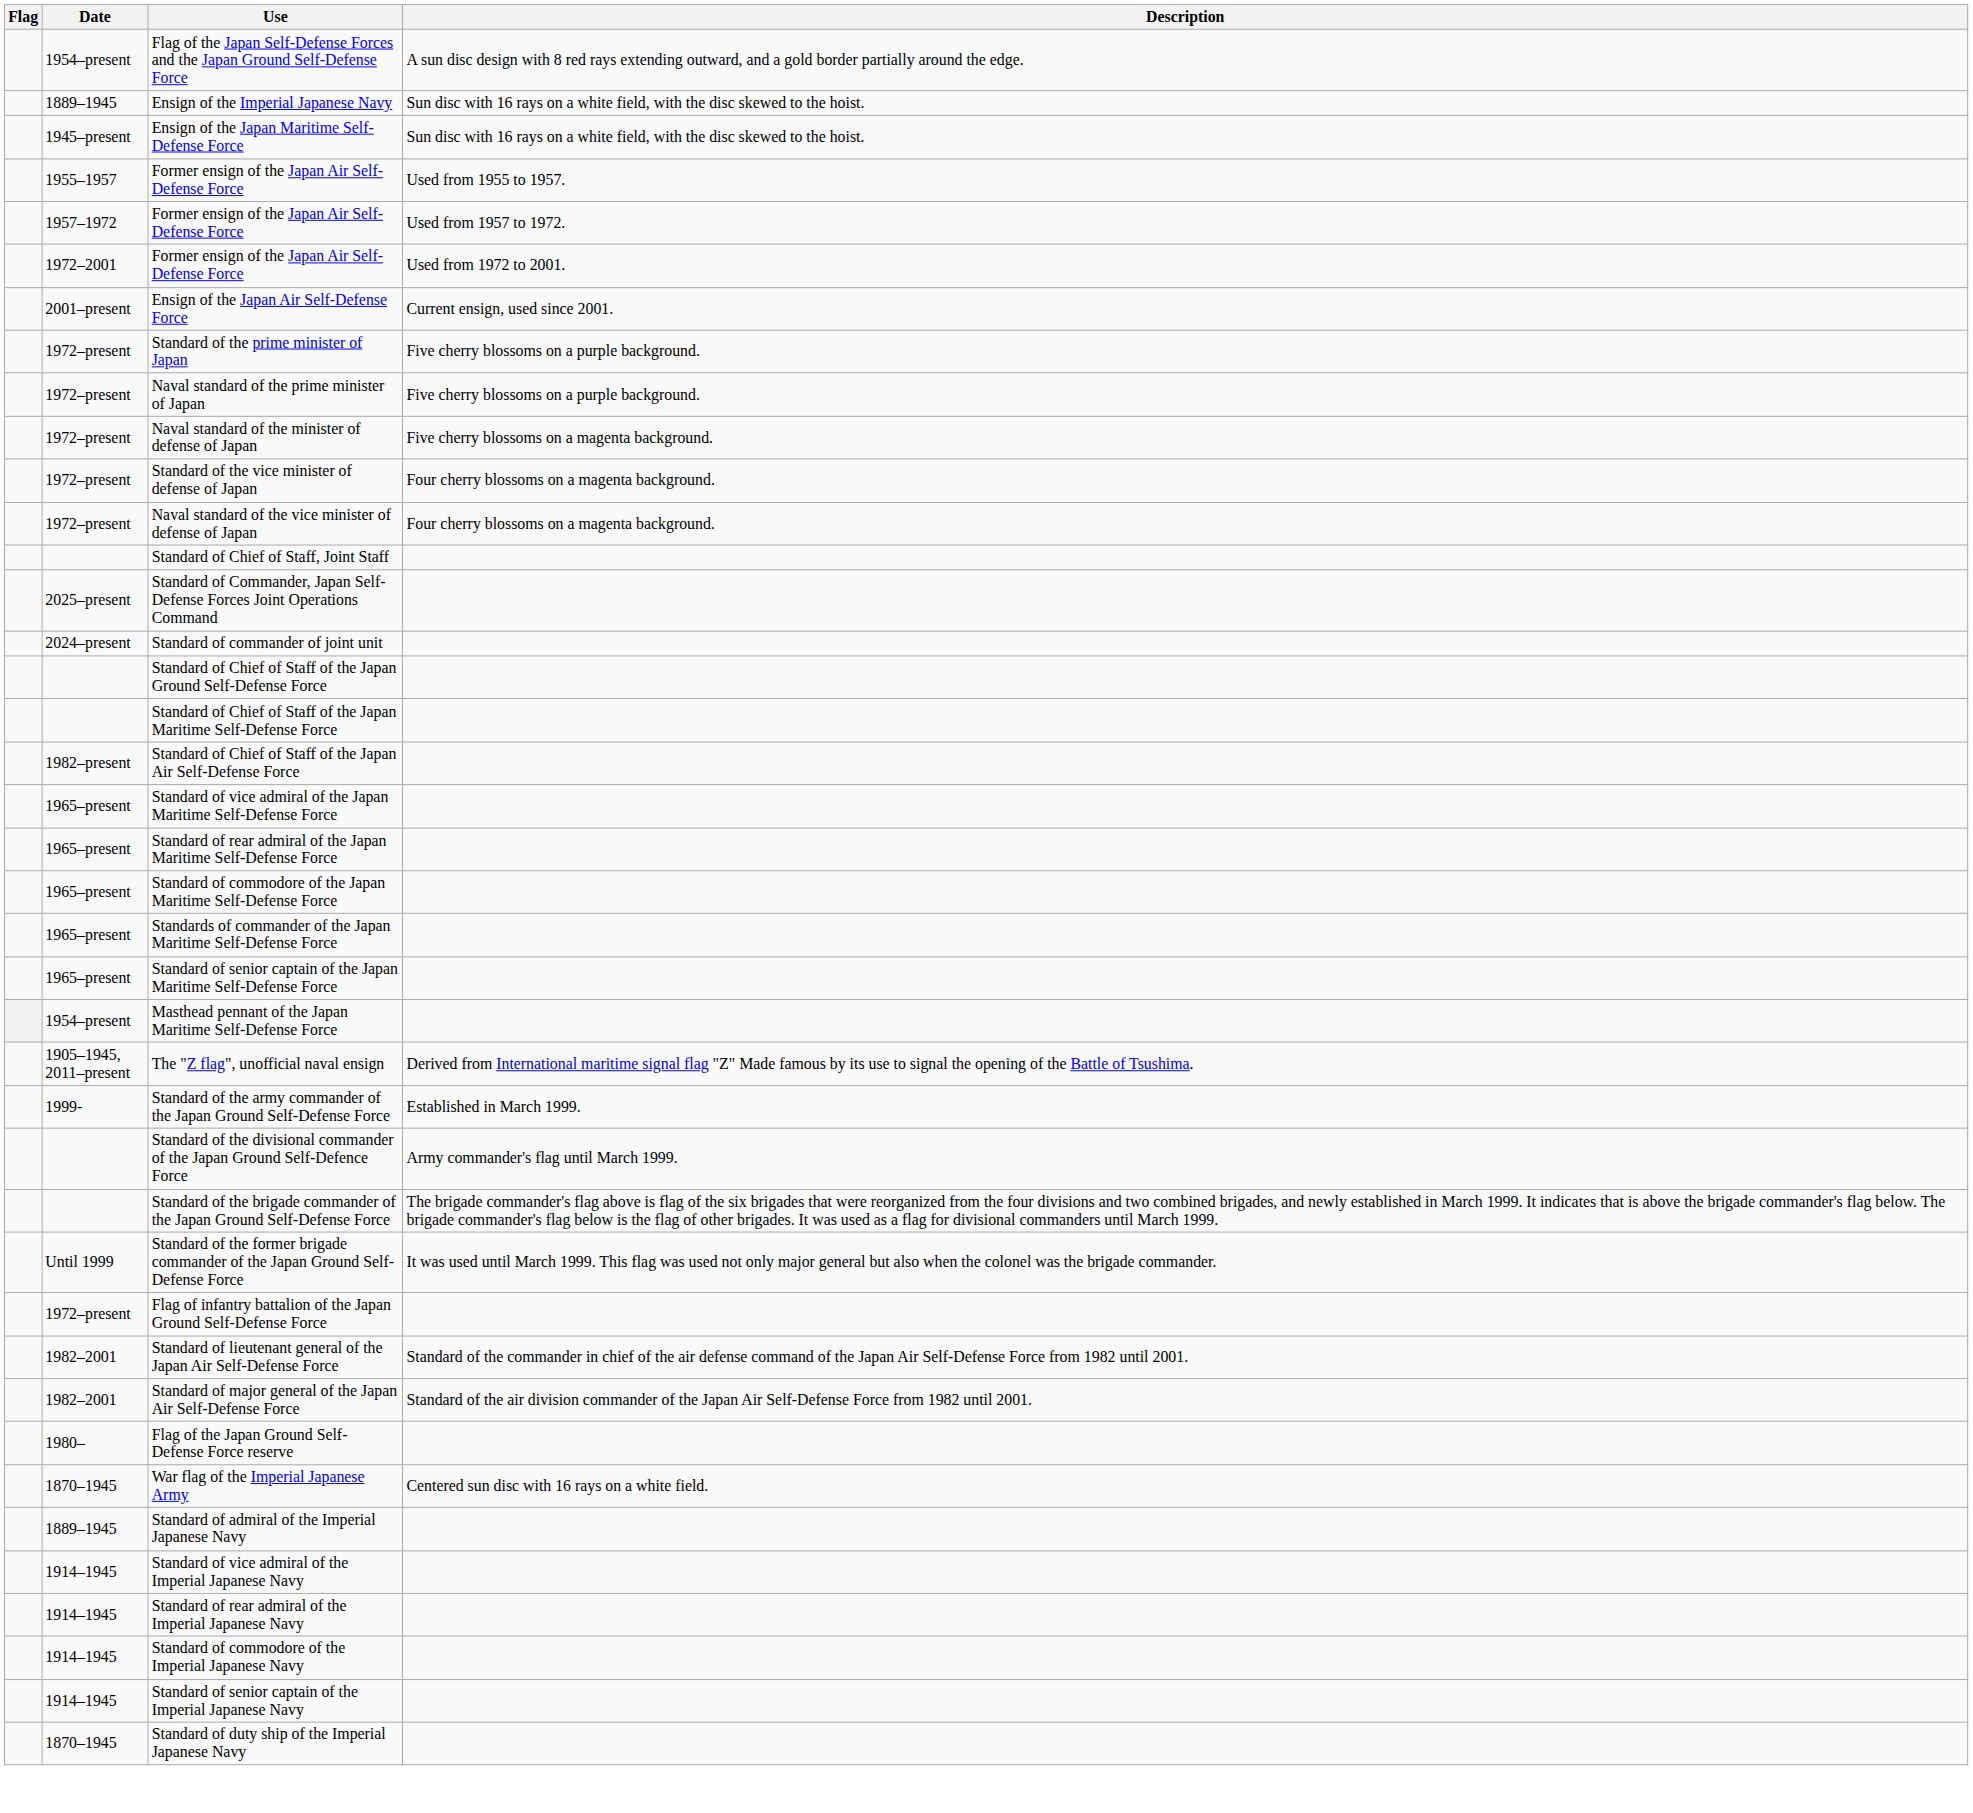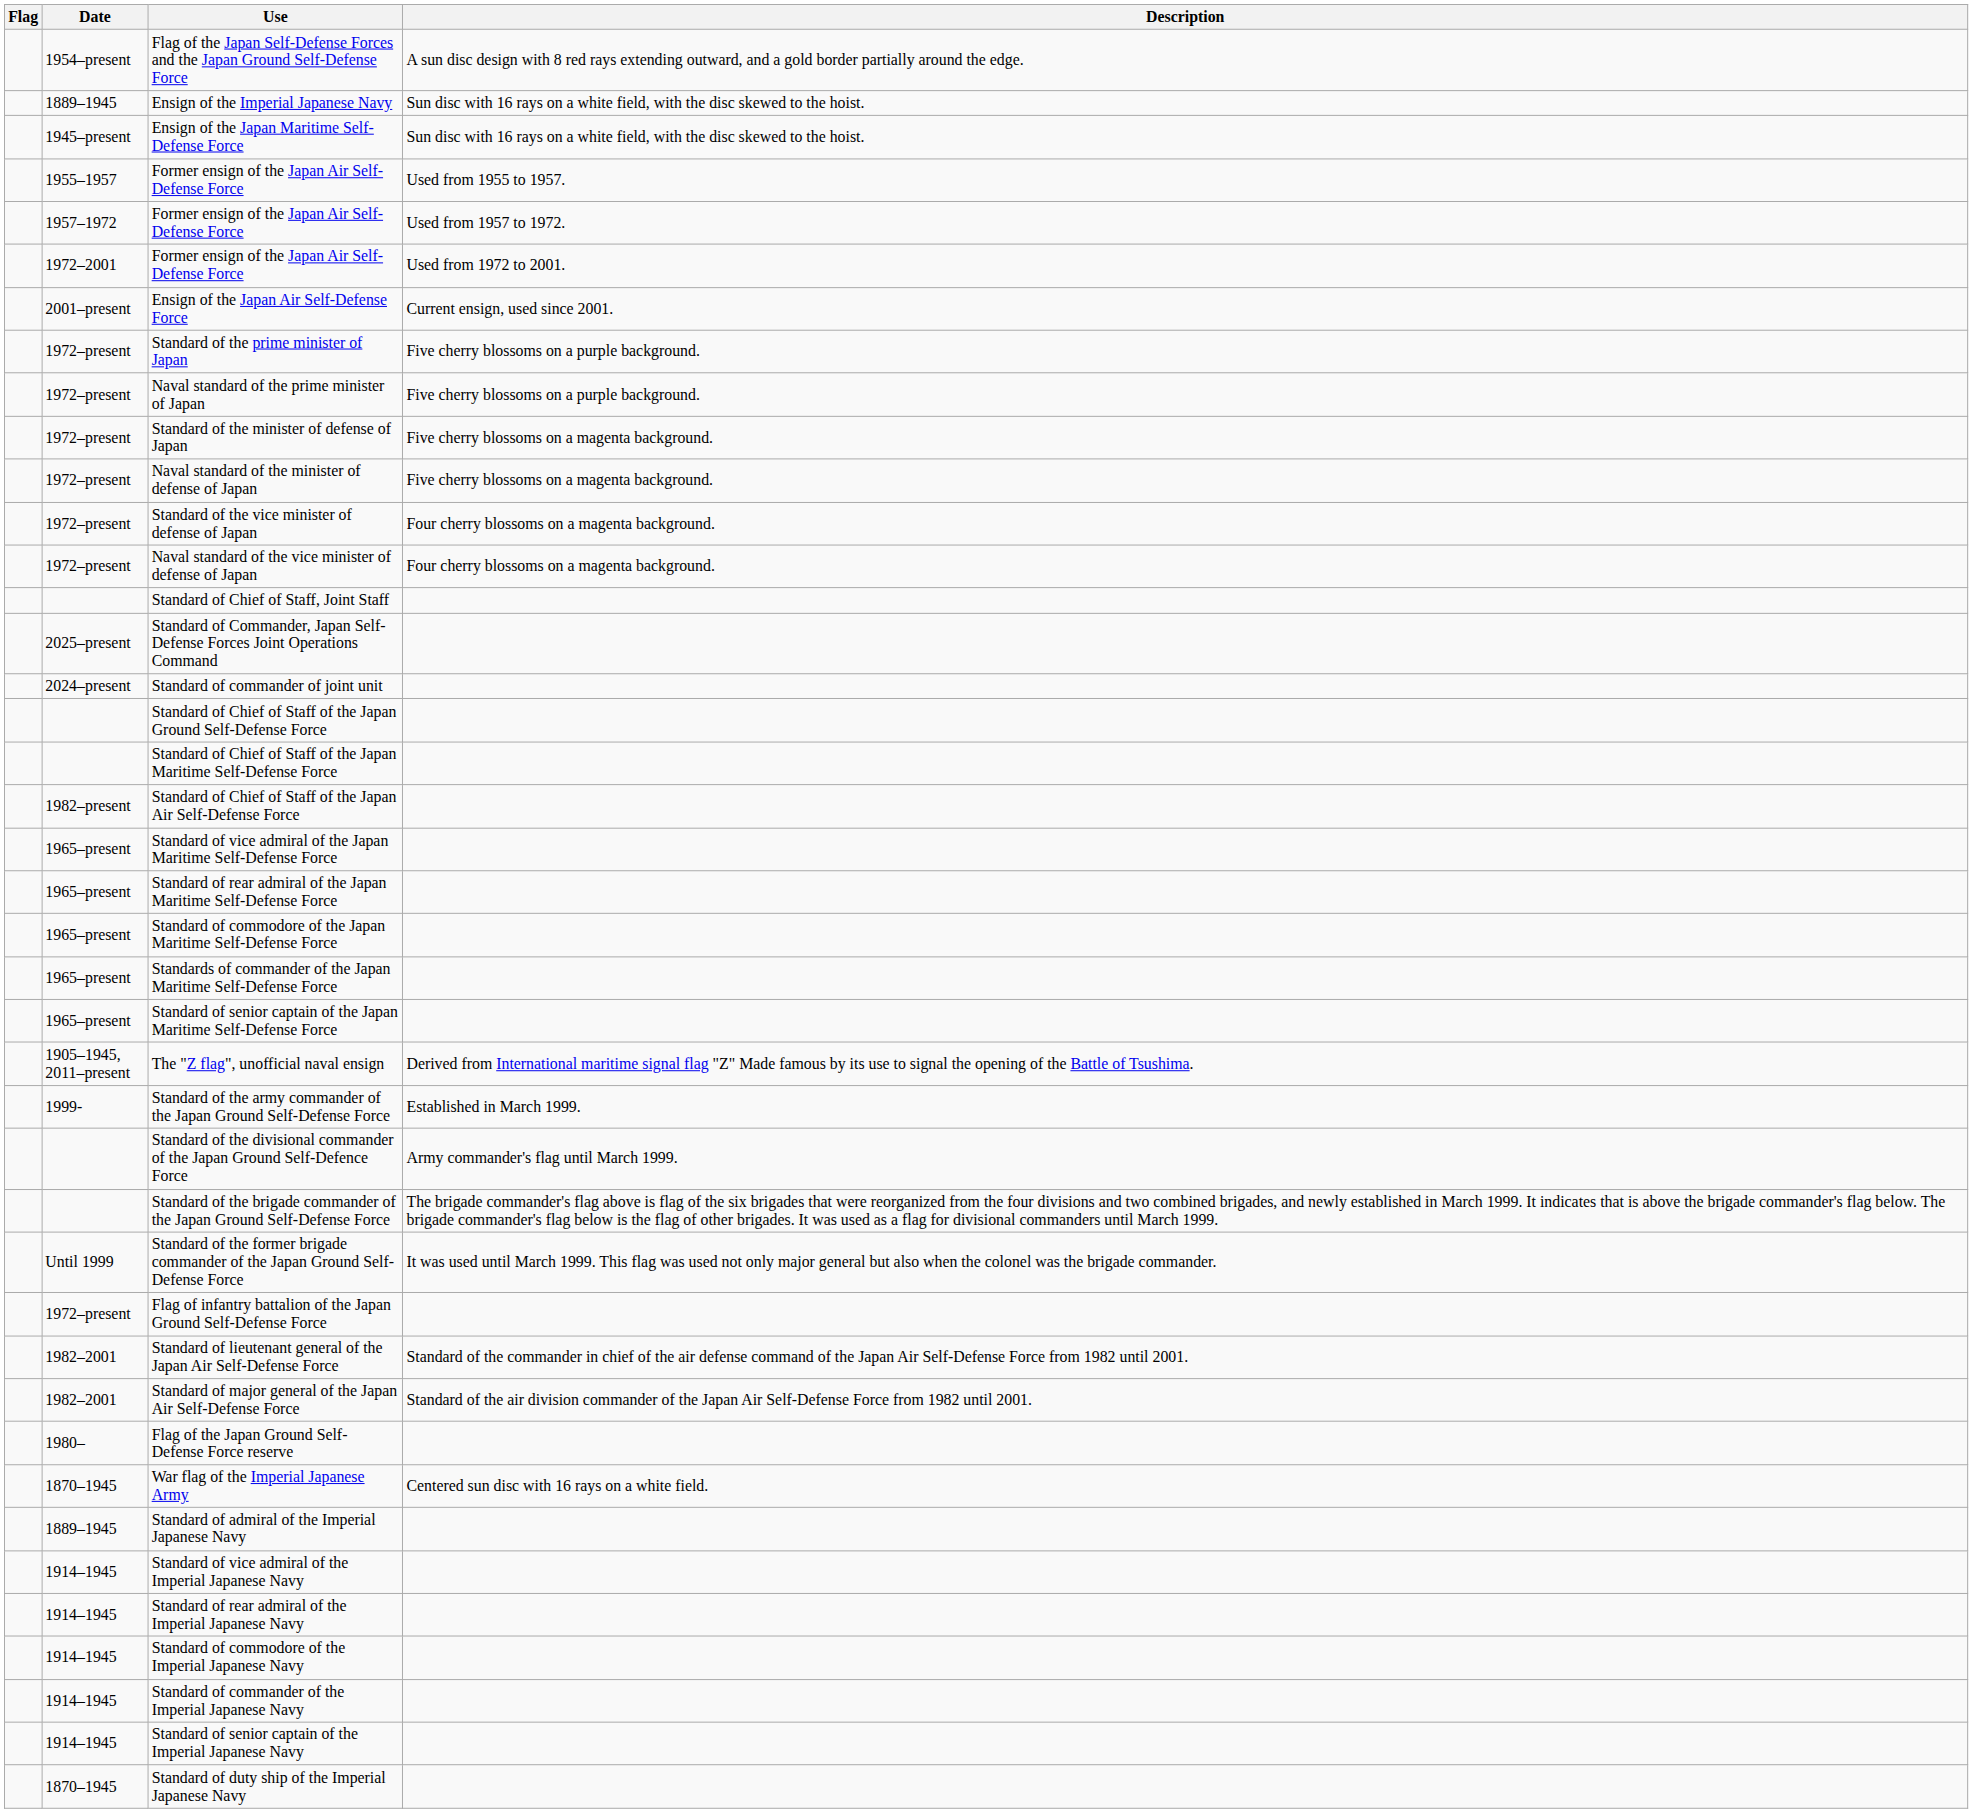+ row: 1972–present | Standard of the minister of defense of Japan | Five cherry blossoms on a magenta background.
- row: 1954–present | Masthead pennant of the Japan Maritime Self-Defense Force
+ row: 1914–1945 | Standard of commander of the Imperial Japanese Navy
